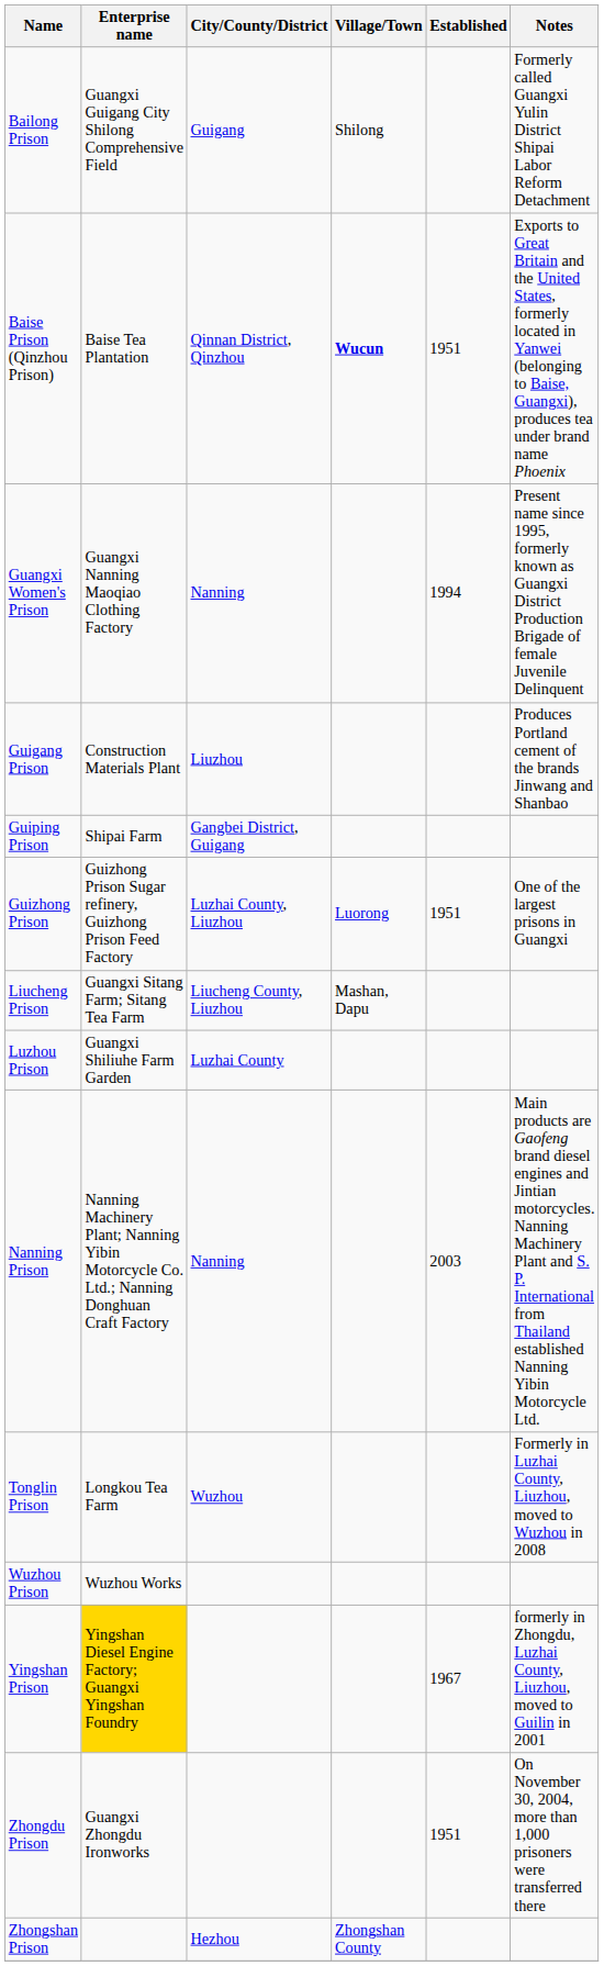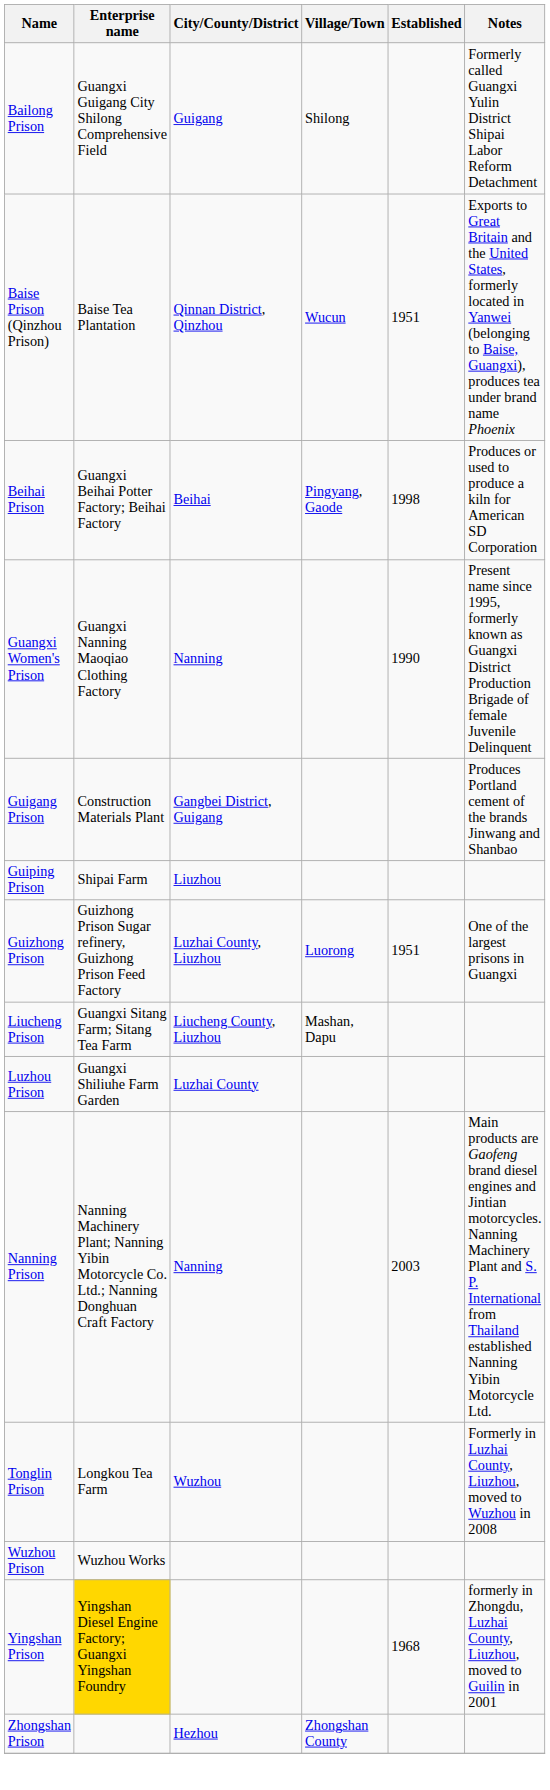Baise Prison (Qinzhou Prison) | Village/Town: bold -> normal
+ row: Beihai Prison | Guangxi Beihai Potter Factory; Beihai Factory | Beihai | Pingyang, Gaode | 1998 | Produces or used to produce a kiln for American SD Corporation
Guangxi Women's Prison | Established: 1994 -> 1990
Guigang Prison | City/County/District: Liuzhou -> Gangbei District, Guigang
Guiping Prison | City/County/District: Gangbei District, Guigang -> Liuzhou
Yingshan Prison | Established: 1967 -> 1968
- row: Zhongdu Prison | Guangxi Zhongdu Ironworks | 1951 | On November 30, 2004, more than 1,000 prisoners were transferred there
